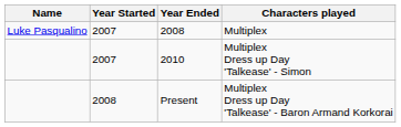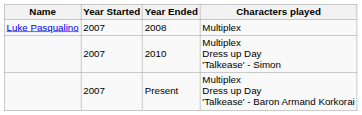Multiplex Dress up Day 'Talkease' - Baron Armand Korkorai | Year Started: 2008 -> 2007
